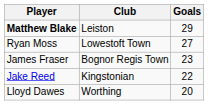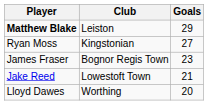Ryan Moss | Club: Lowestoft Town -> Kingstonian
Jake Reed | Club: Kingstonian -> Lowestoft Town
Jake Reed | Goals: 22 -> 21
